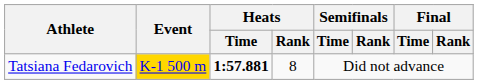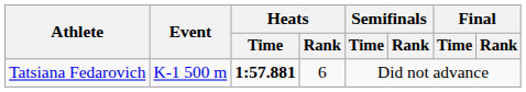Tatsiana Fedarovich | Event: gold background -> no background
Tatsiana Fedarovich | Heats / Rank: 8 -> 6
